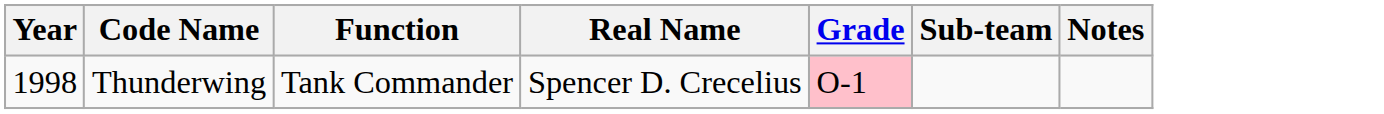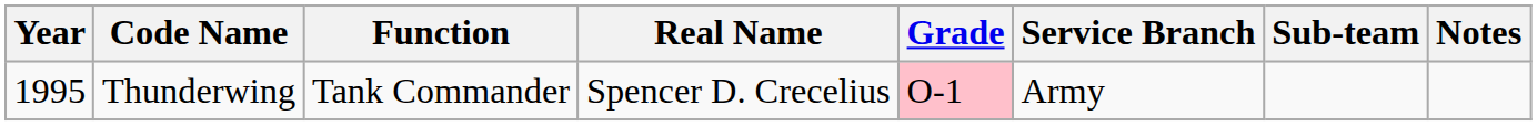+ column: Service Branch | Army
Thunderwing | Year: 1998 -> 1995
